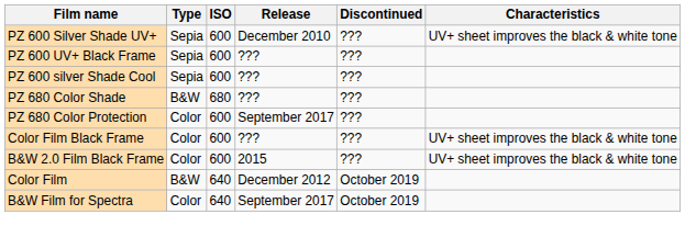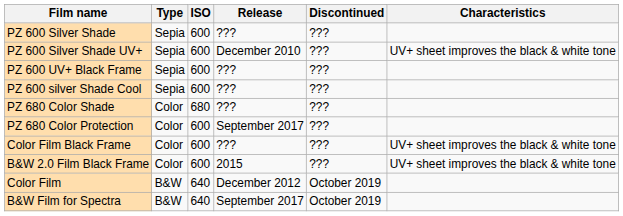+ row: PZ 600 Silver Shade | Sepia | 600 | ??? | ???
PZ 680 Color Shade | Type: B&W -> Color
B&W Film for Spectra | Type: Color -> B&W
